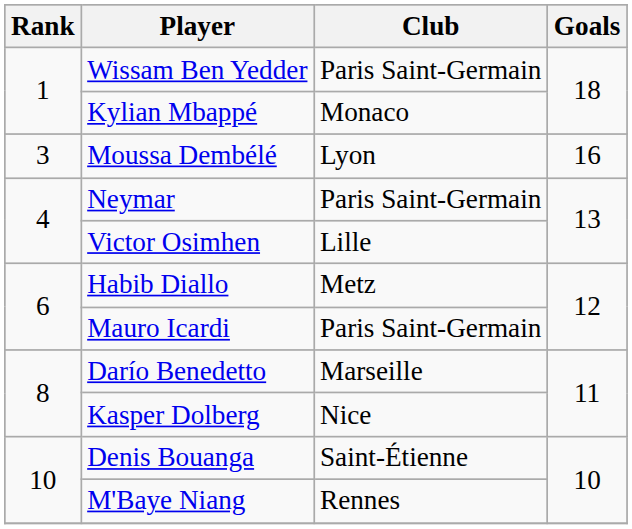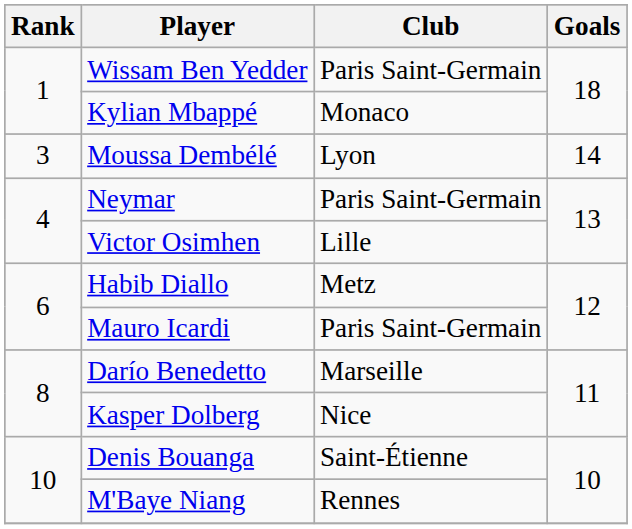Moussa Dembélé | Goals: 16 -> 14
